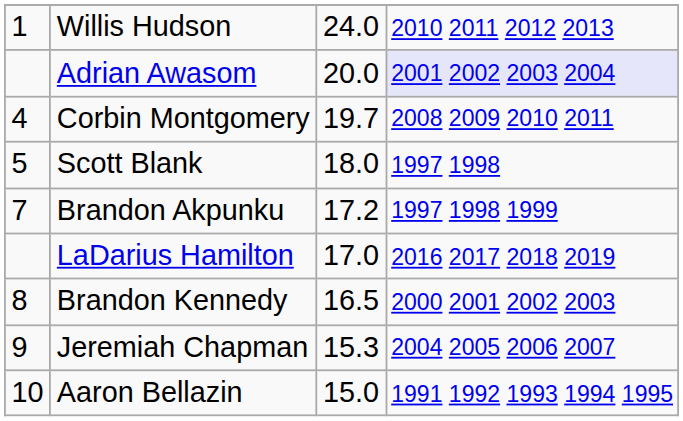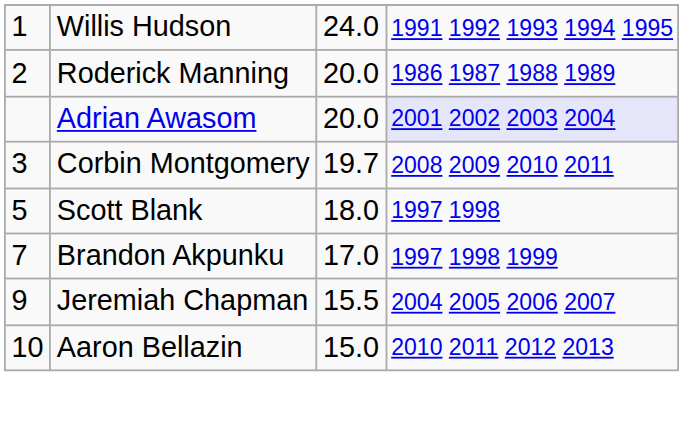Willis Hudson | column 4: 2010 2011 2012 2013 -> 1991 1992 1993 1994 1995
+ row: 2 | Roderick Manning | 20.0 | 1986 1987 1988 1989
Corbin Montgomery | column 1: 4 -> 3
Brandon Akpunku | column 3: 17.2 -> 17.0
- row: LaDarius Hamilton | 17.0 | 2016 2017 2018 2019
- row: 8 | Brandon Kennedy | 16.5 | 2000 2001 2002 2003
Jeremiah Chapman | column 3: 15.3 -> 15.5
Aaron Bellazin | column 4: 1991 1992 1993 1994 1995 -> 2010 2011 2012 2013
